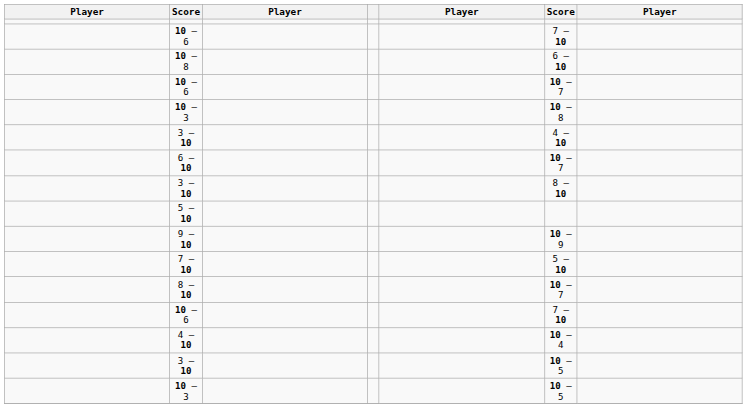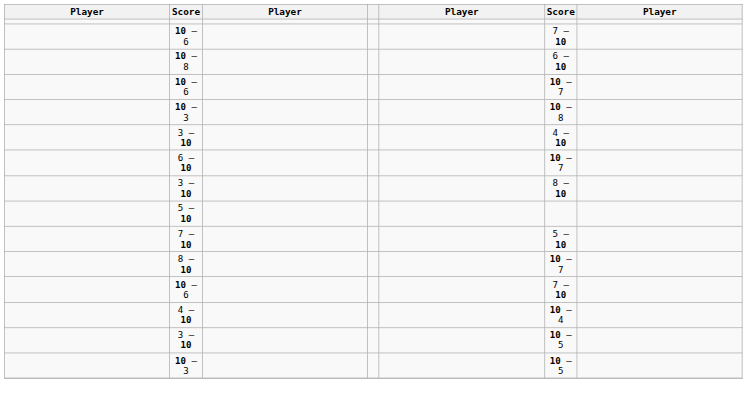- row: 9 – 10 | 10 – 9
